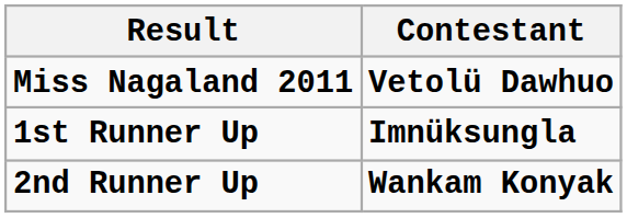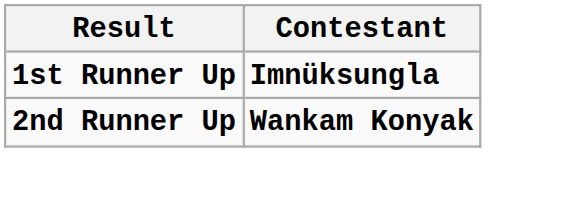- row: Miss Nagaland 2011 | Vetolü Dawhuo
